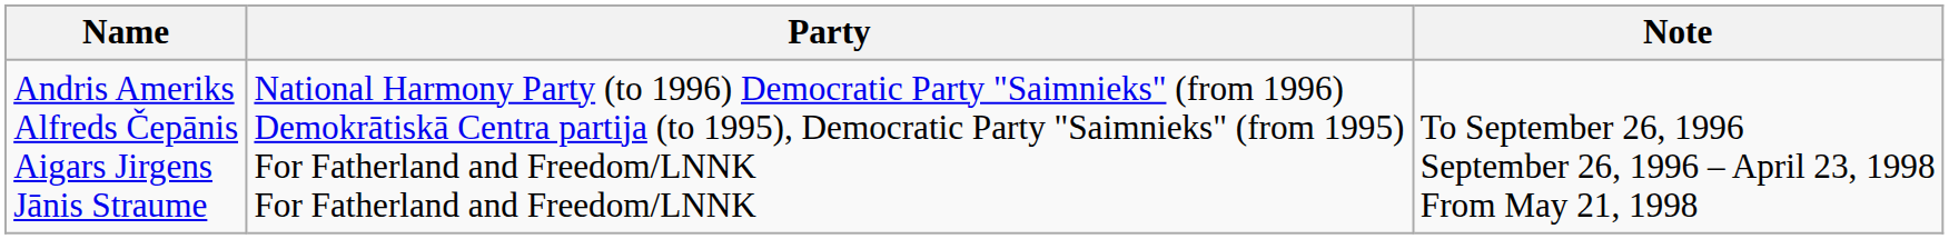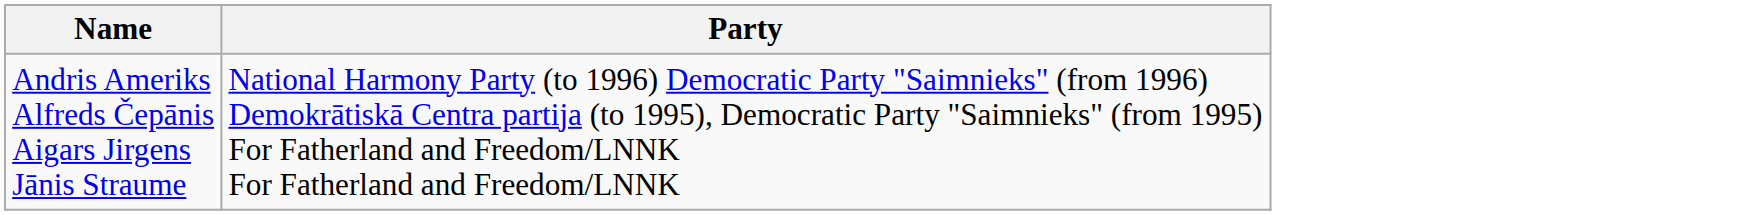- column: Note | To September 26, 1996 September 26, 1996 – April 23, 1998 From May 21, 1998
